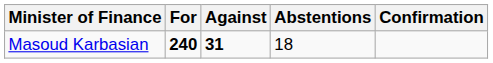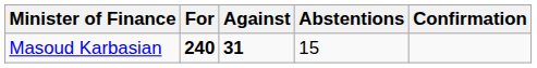Masoud Karbasian | Abstentions: 18 -> 15
